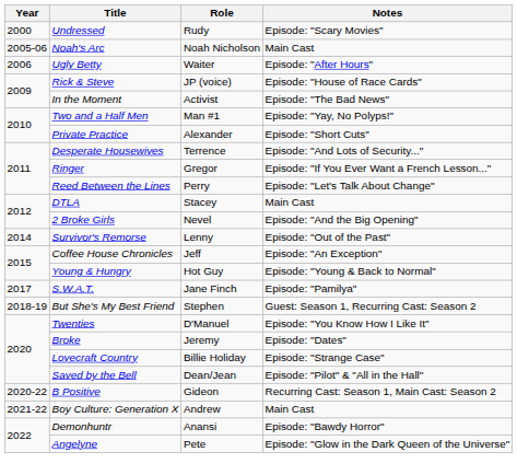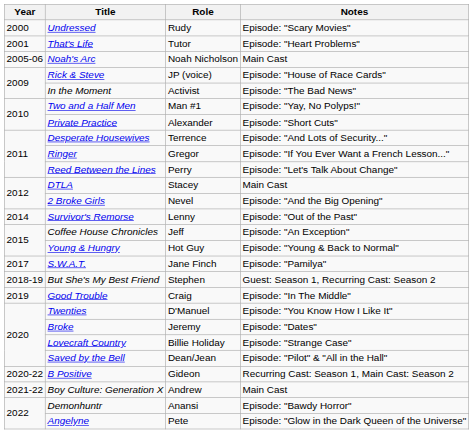+ row: 2001 | That's Life | Tutor | Episode: "Heart Problems"
- row: 2006 | Ugly Betty | Waiter | Episode: "After Hours"
+ row: 2019 | Good Trouble | Craig | Episode: "In The Middle"
